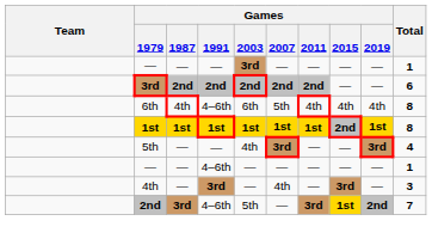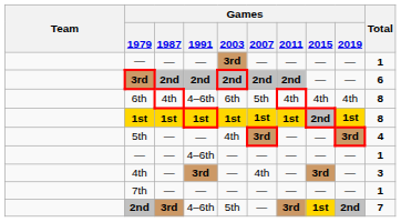+ row: 7th | — | — | — | — | — | — | — | 1
